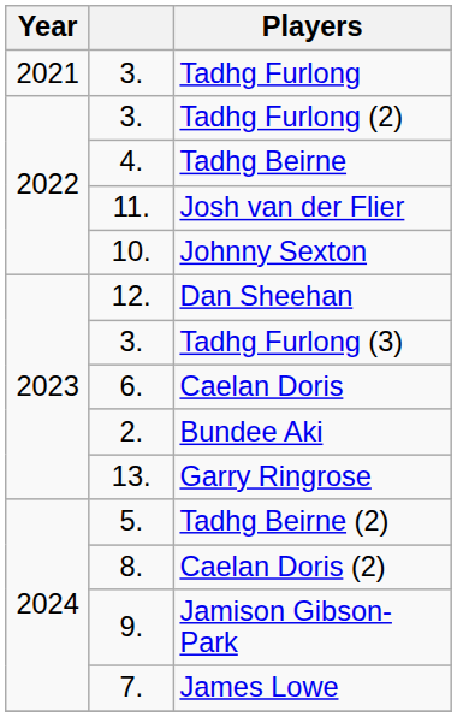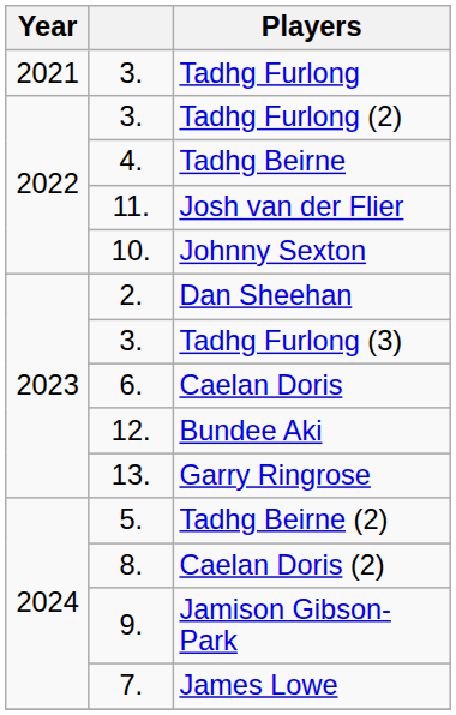Dan Sheehan | column 2: 12. -> 2.
Bundee Aki | column 2: 2. -> 12.
